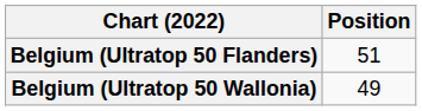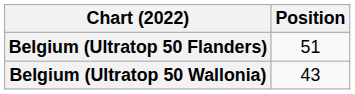Belgium (Ultratop 50 Wallonia) | Position: 49 -> 43
